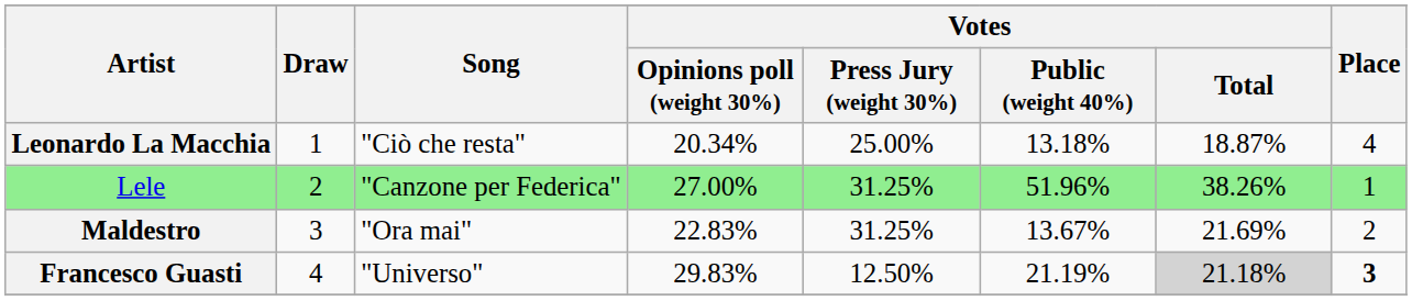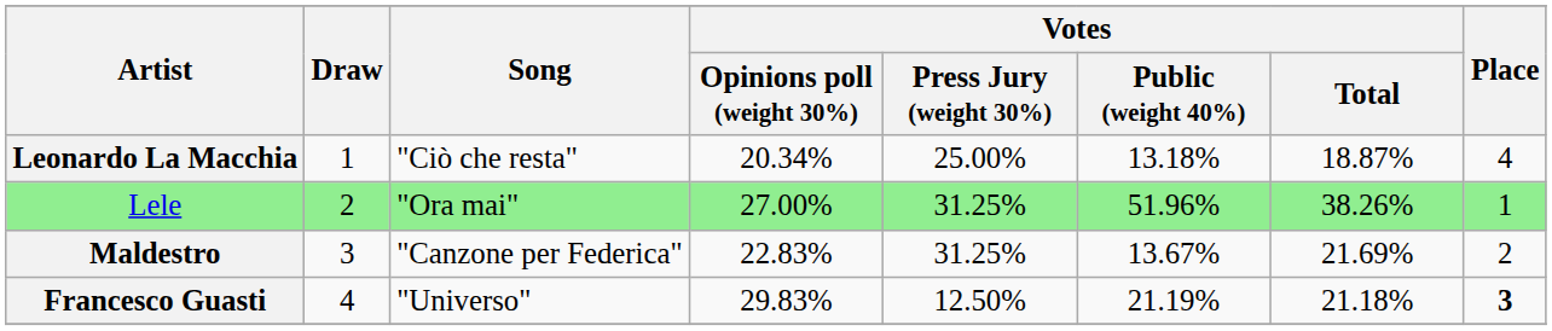Lele | Song: "Canzone per Federica" -> "Ora mai"
Maldestro | Song: "Ora mai" -> "Canzone per Federica"
Francesco Guasti | Votes / Total: lightgrey background -> no background
